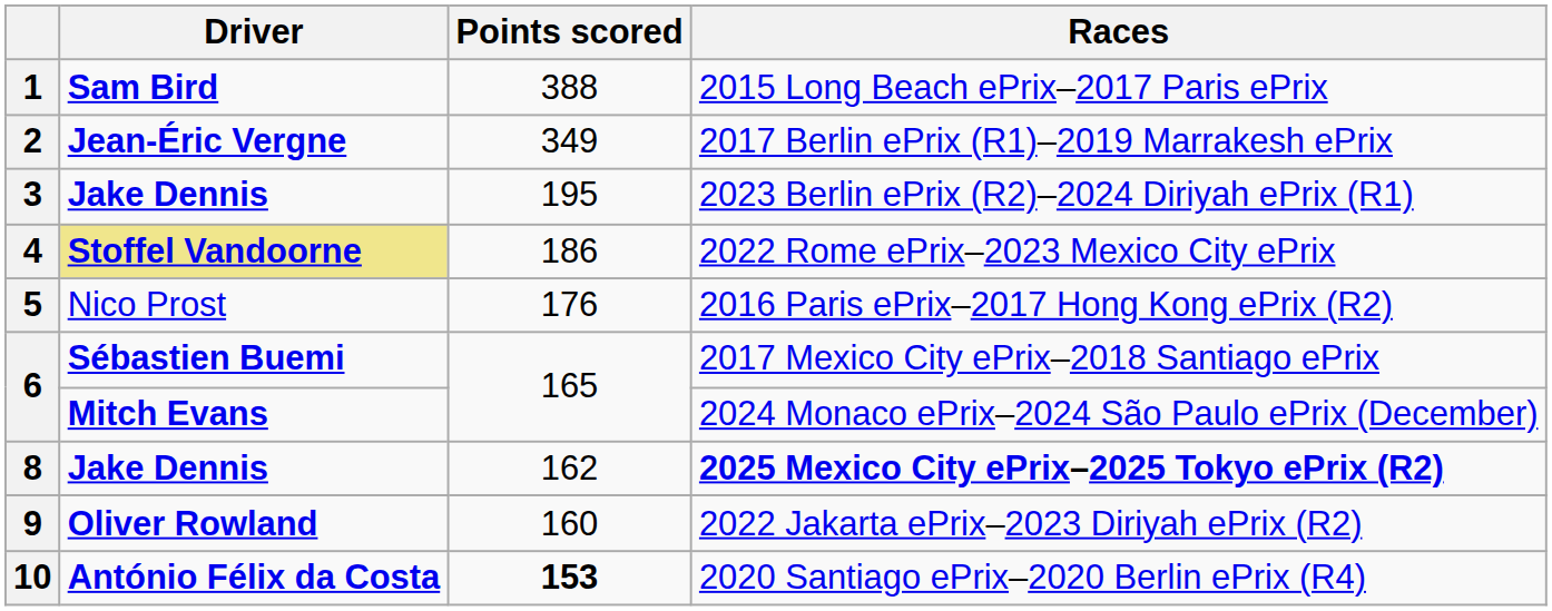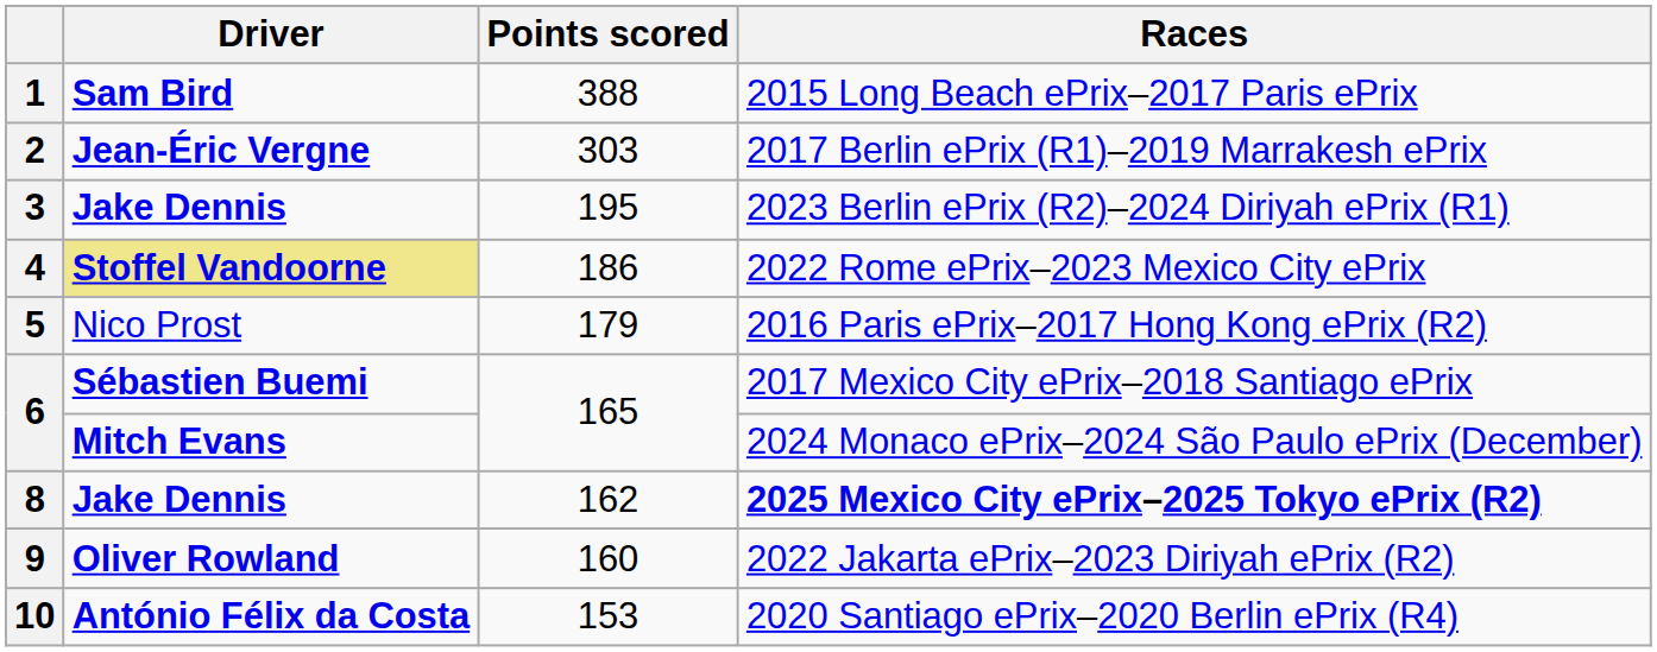2 | Points scored: 349 -> 303
5 | Points scored: 176 -> 179
10 | Points scored: bold -> normal
